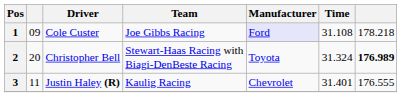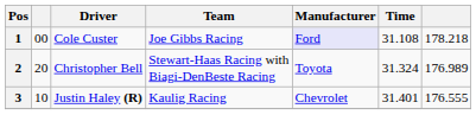1 | column 2: 09 -> 00
2 | column 7: bold -> normal
3 | column 2: 11 -> 10
